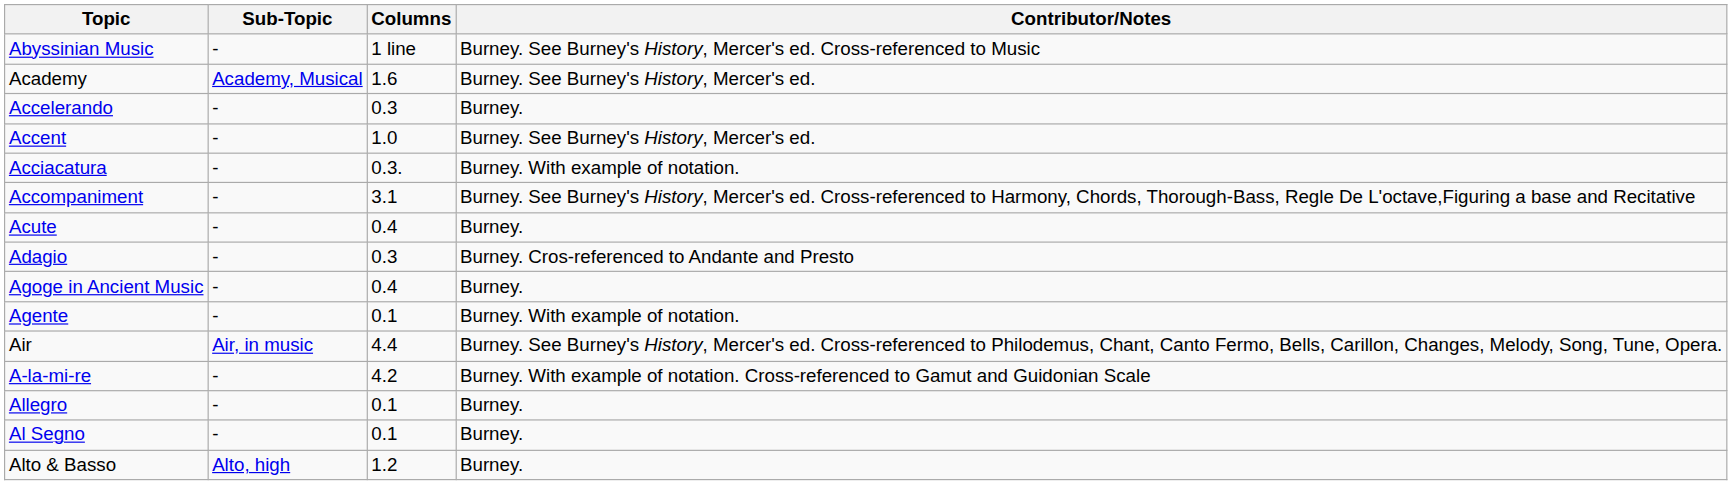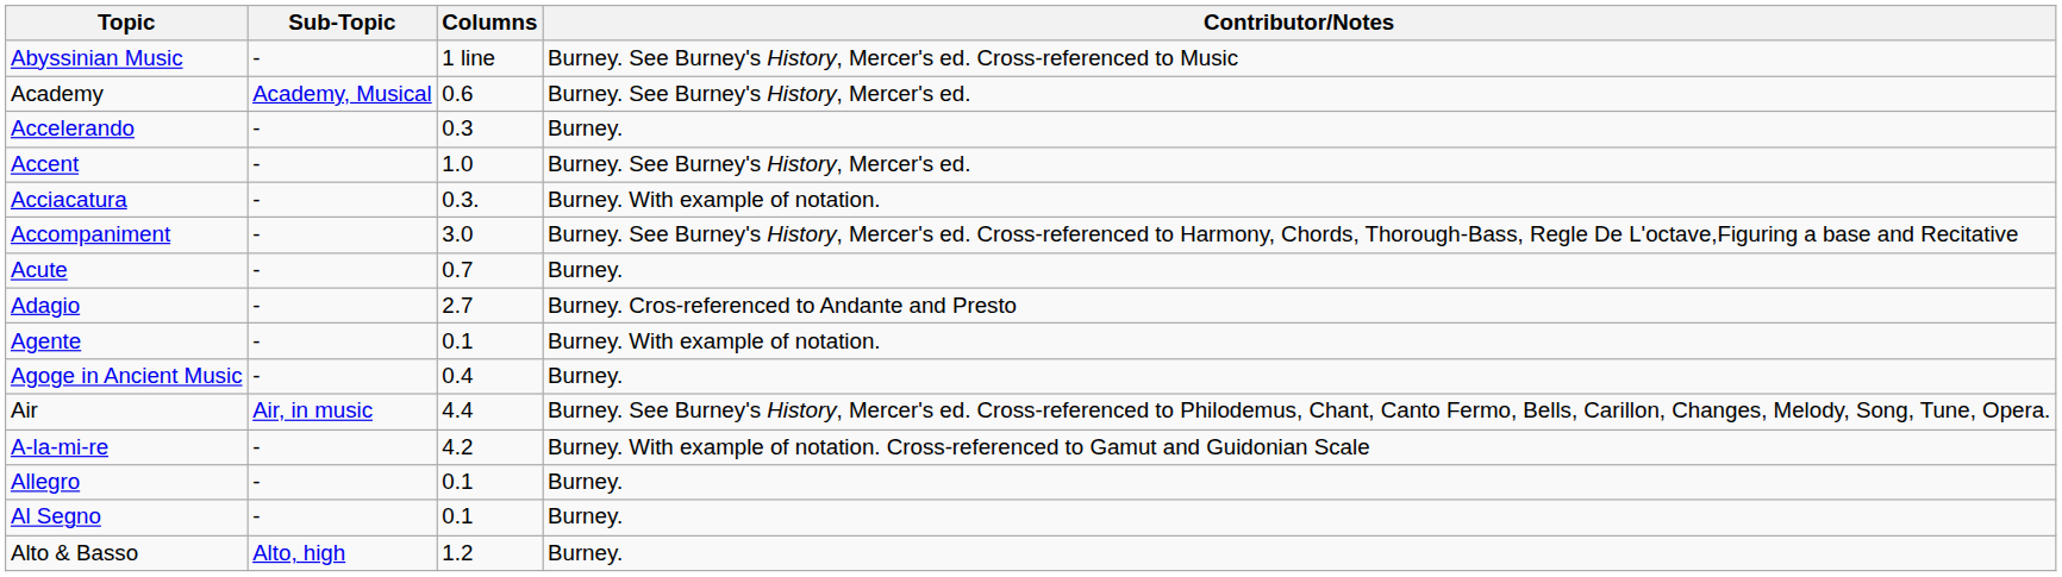Academy | Columns: 1.6 -> 0.6
Accompaniment | Columns: 3.1 -> 3.0
Acute | Columns: 0.4 -> 0.7
Adagio | Columns: 0.3 -> 2.7
rows swapped: Agente <-> Agoge in Ancient Music
